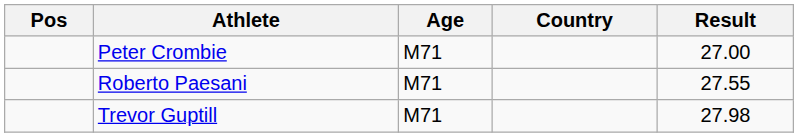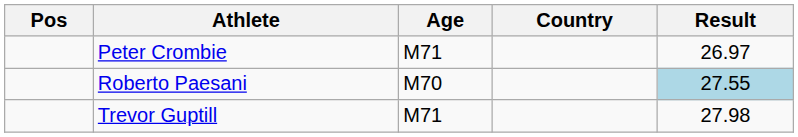Peter Crombie | Result: 27.00 -> 26.97
Roberto Paesani | Age: M71 -> M70
Roberto Paesani | Result: no background -> lightblue background
